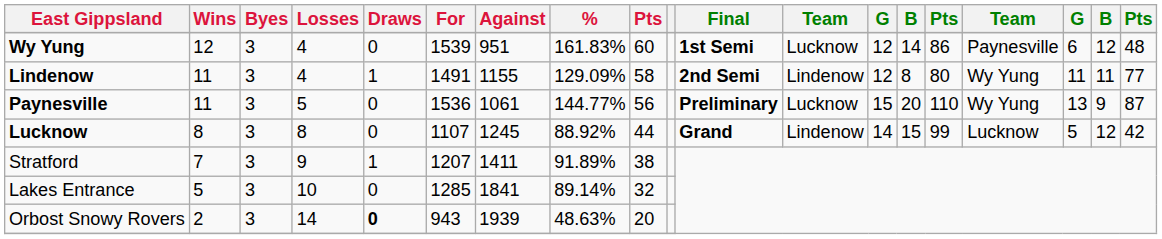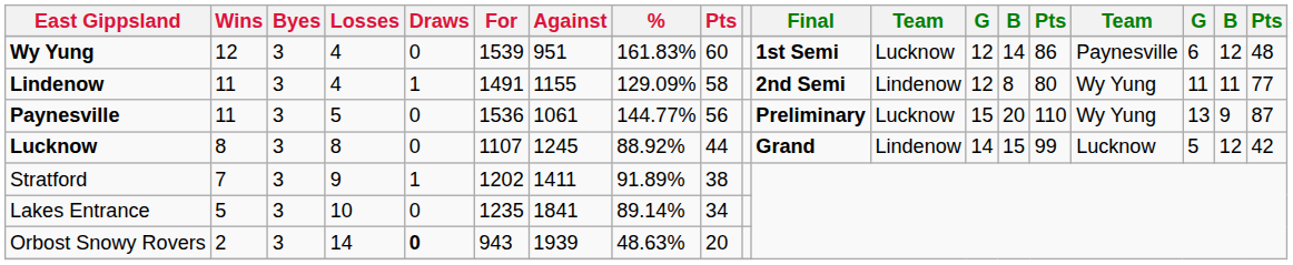Stratford | For: 1207 -> 1202
Lakes Entrance | For: 1285 -> 1235
Lakes Entrance | column 9: 32 -> 34
